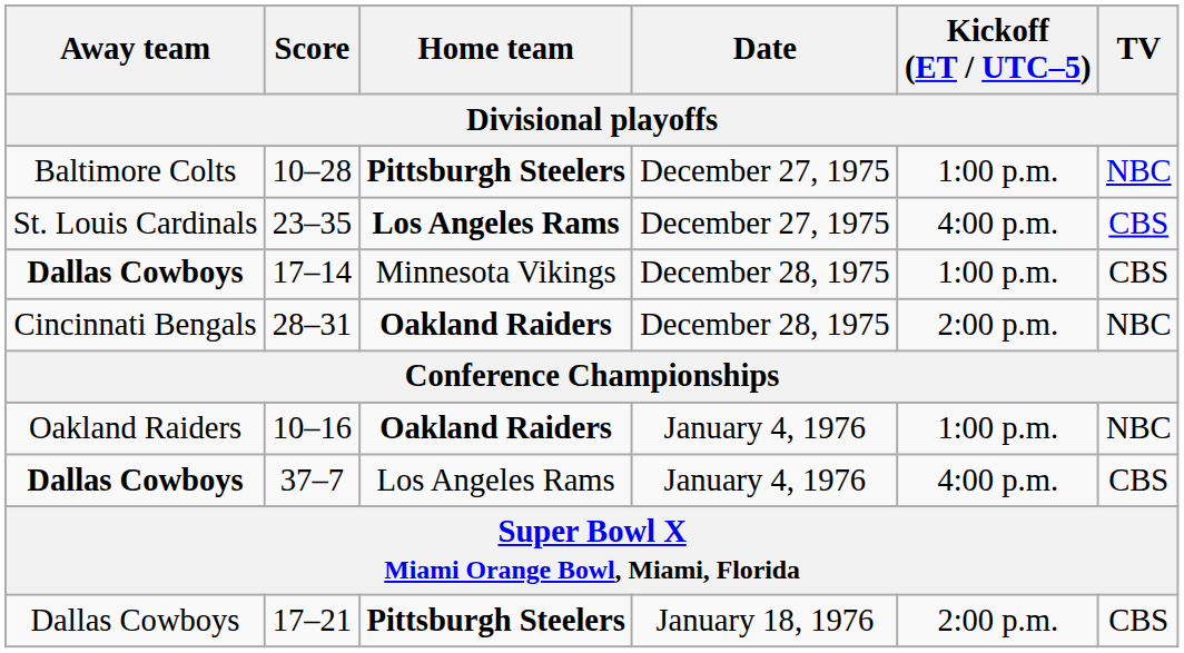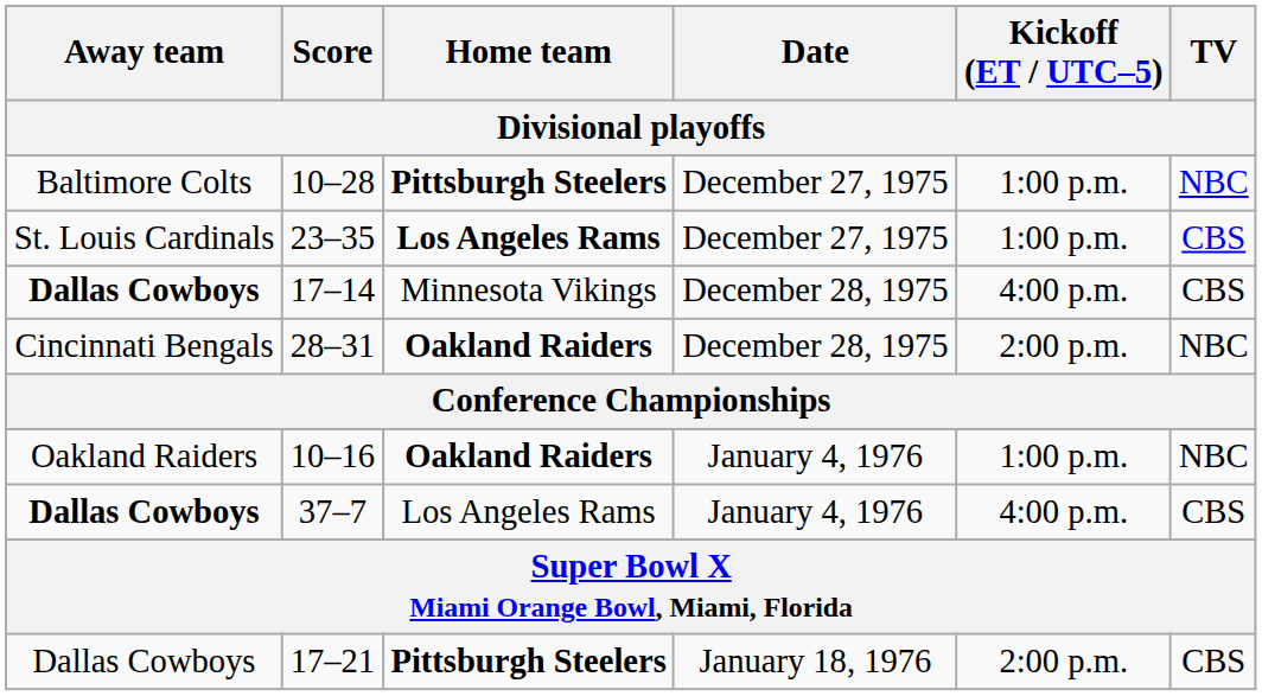23–35 | Kickoff (ET / UTC–5): 4:00 p.m. -> 1:00 p.m.
17–14 | Kickoff (ET / UTC–5): 1:00 p.m. -> 4:00 p.m.
